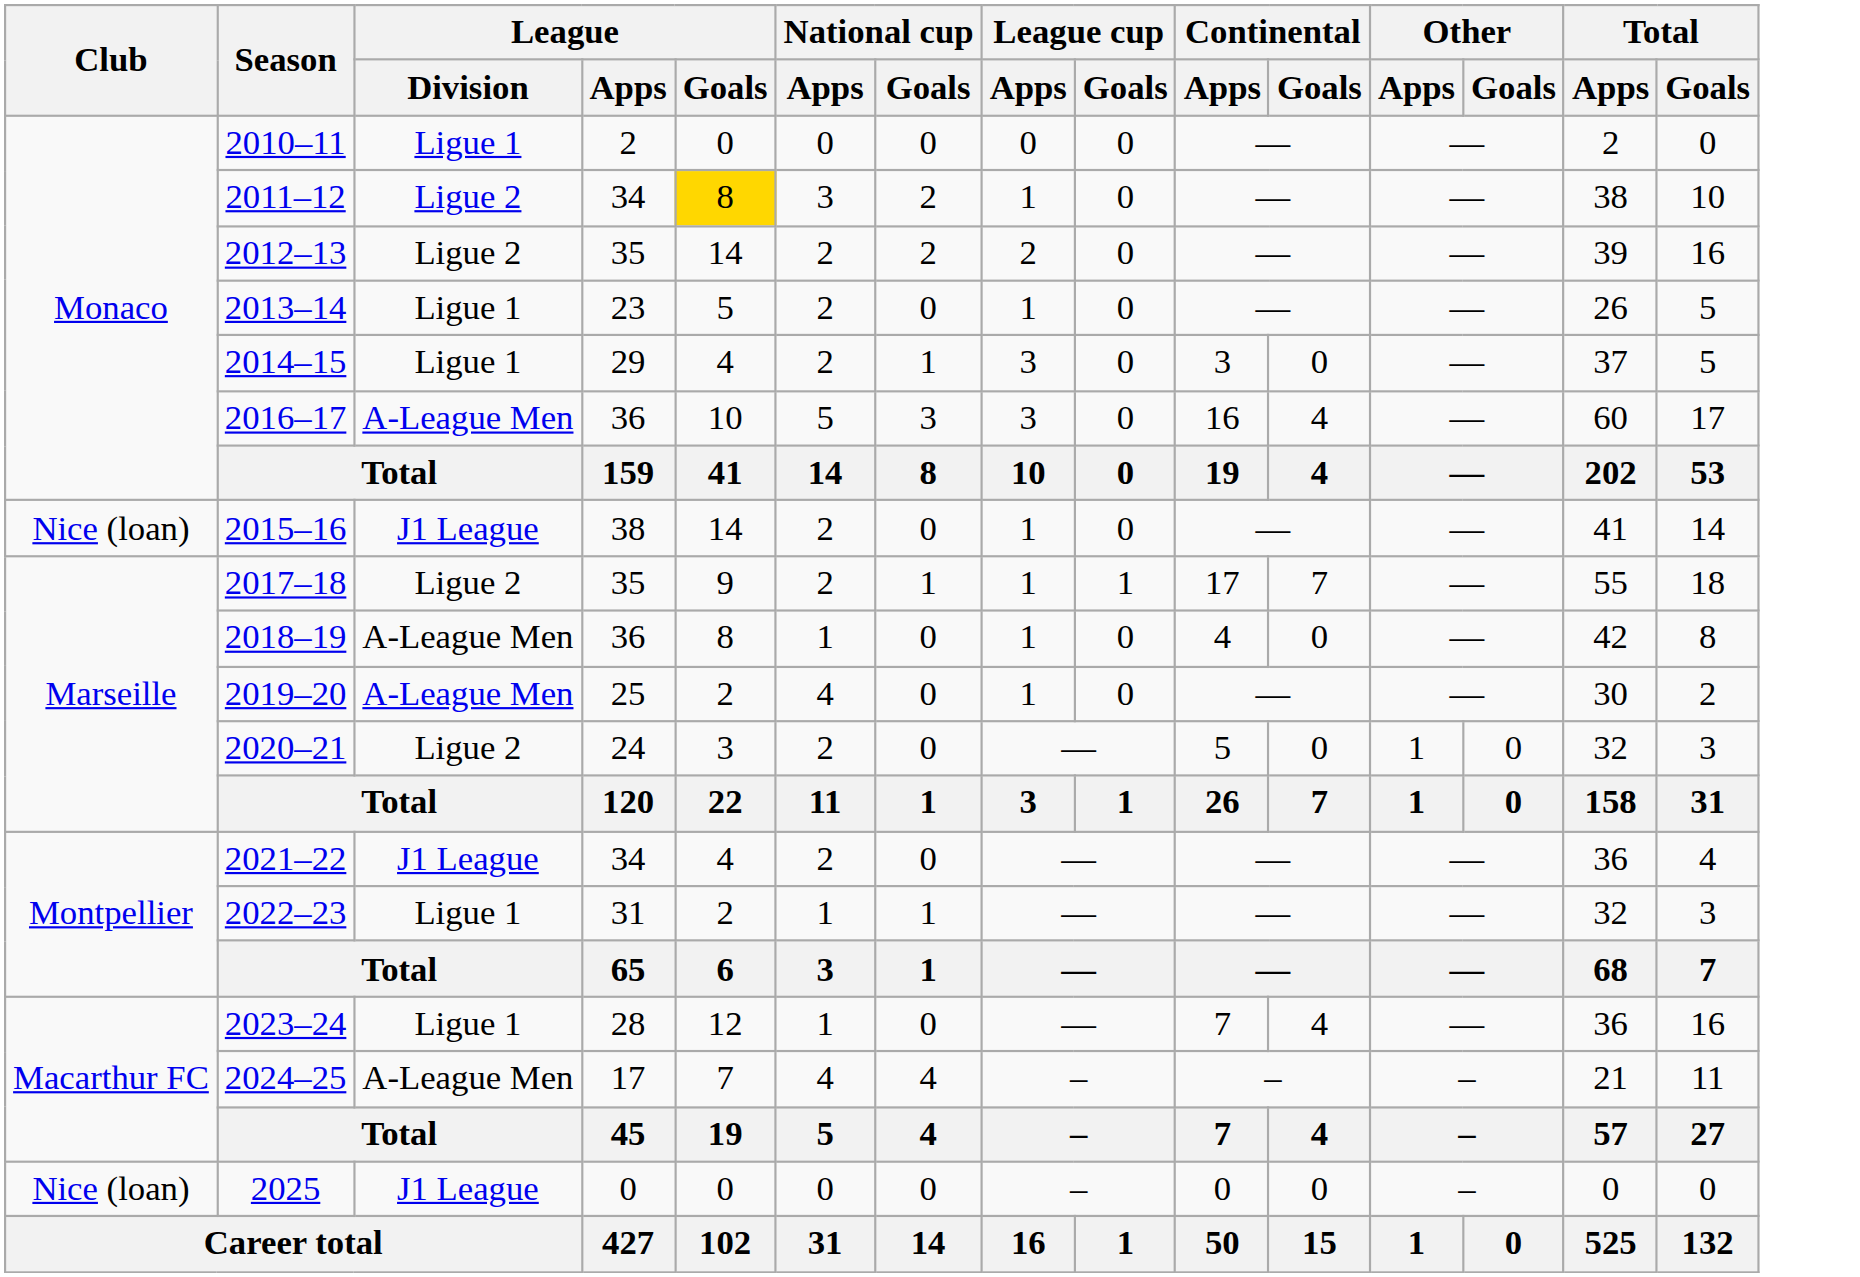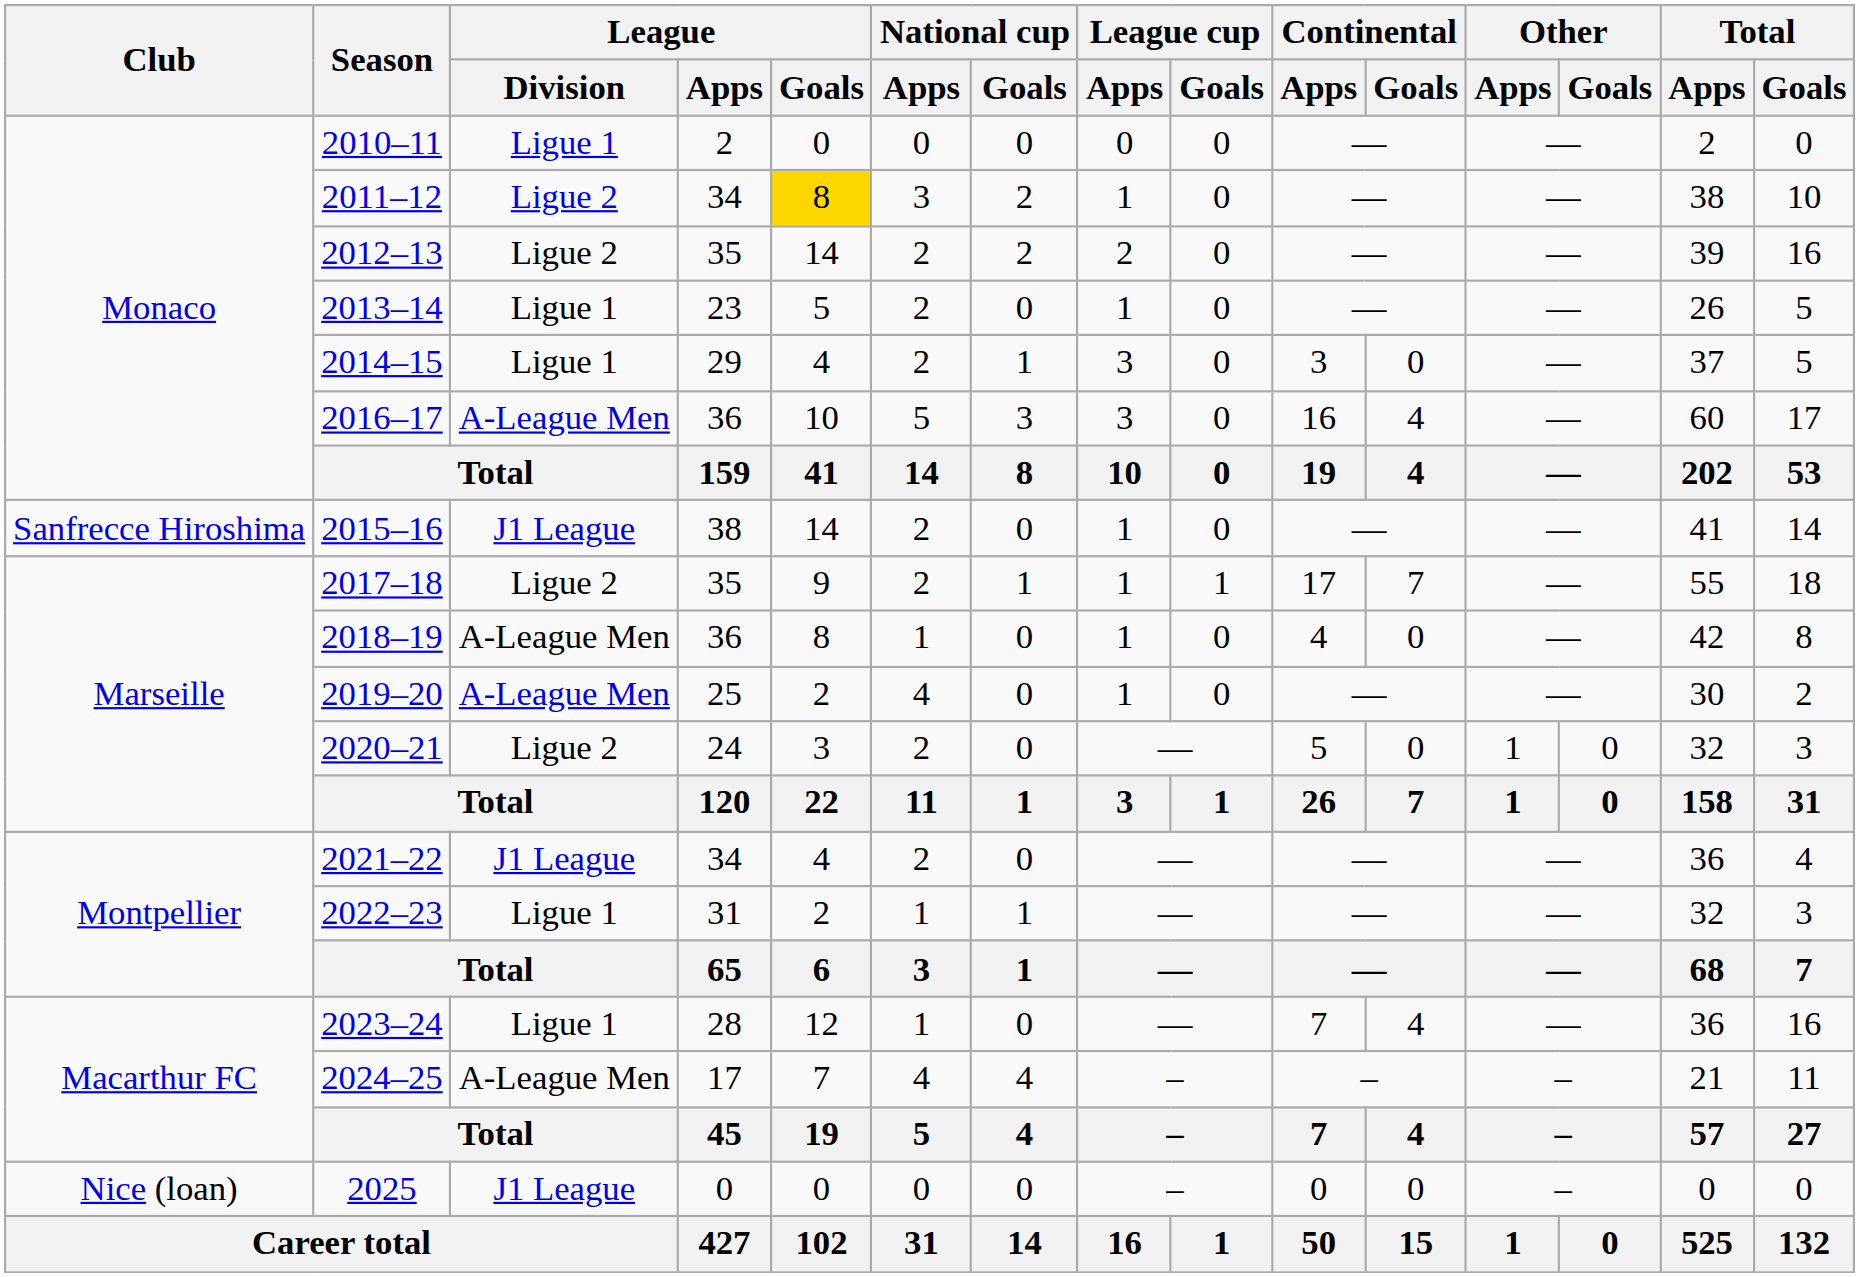2015–16 | Club: Nice (loan) -> Sanfrecce Hiroshima
